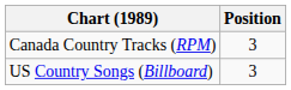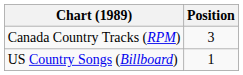US Country Songs (Billboard) | Position: 3 -> 1
